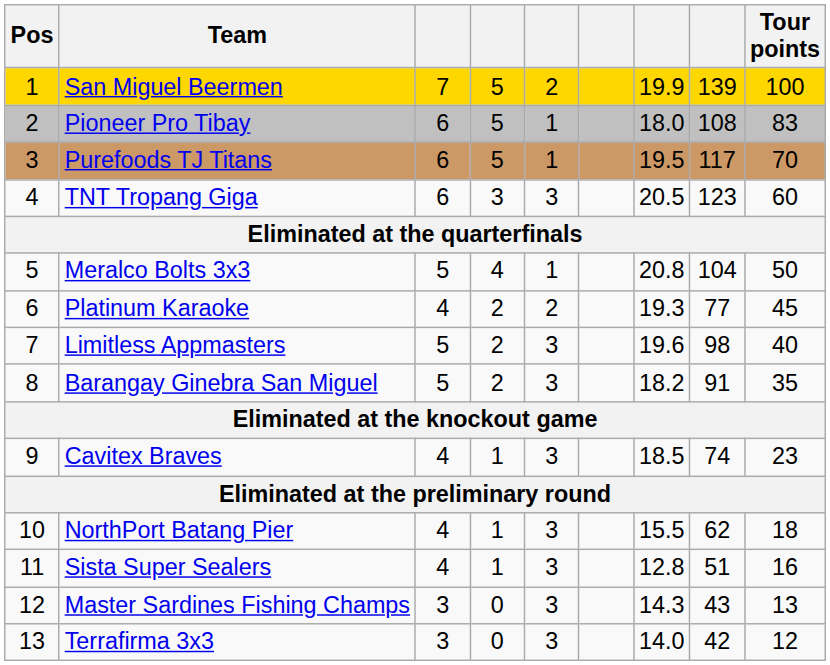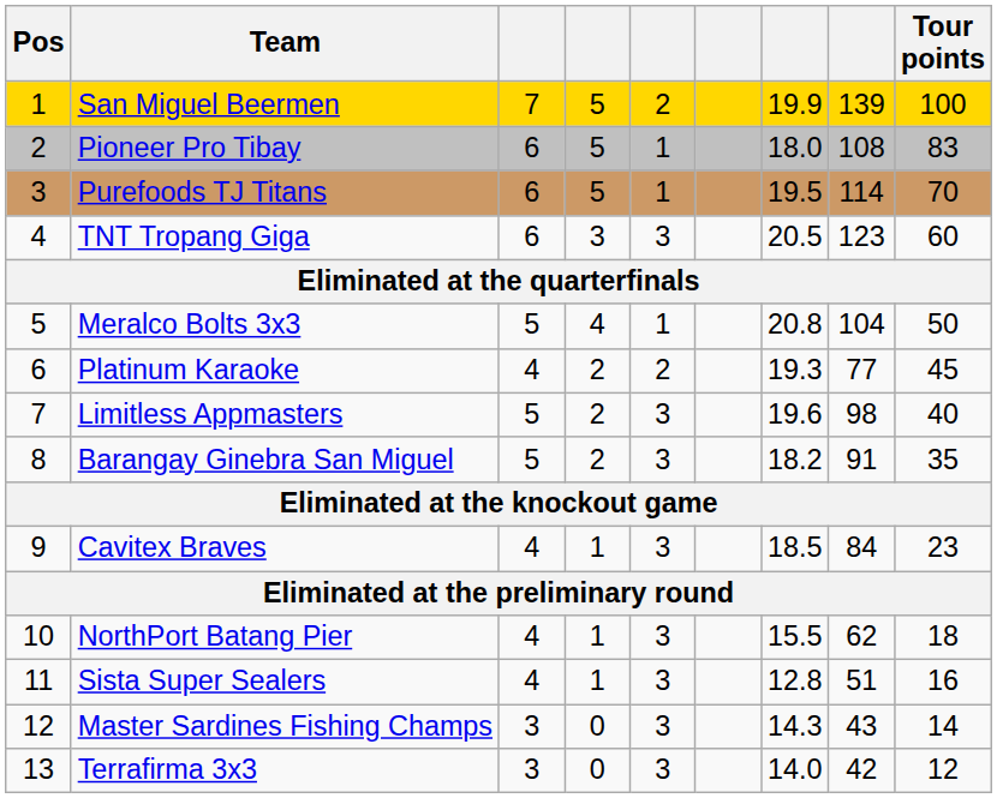Purefoods TJ Titans | column 8: 117 -> 114
Cavitex Braves | column 8: 74 -> 84
Master Sardines Fishing Champs | Tour points: 13 -> 14
